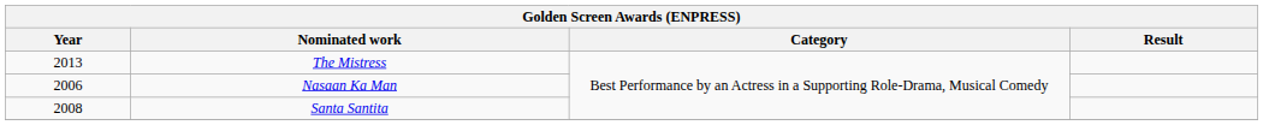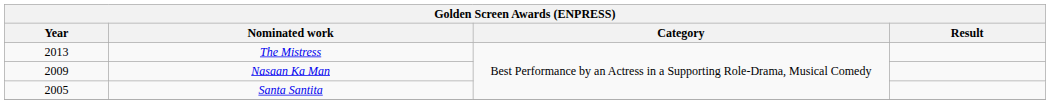Nasaan Ka Man | Year: 2006 -> 2009
Santa Santita | Year: 2008 -> 2005
